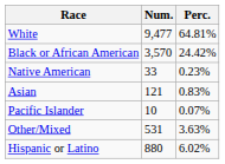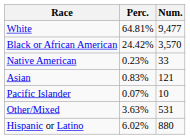columns swapped: Num. <-> Perc.
